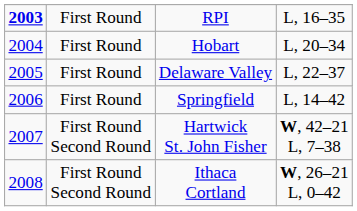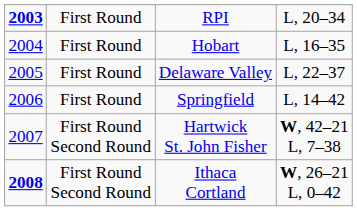RPI | column 4: L, 16–35 -> L, 20–34
Hobart | column 4: L, 20–34 -> L, 16–35
Ithaca Cortland | column 1: normal -> bold
